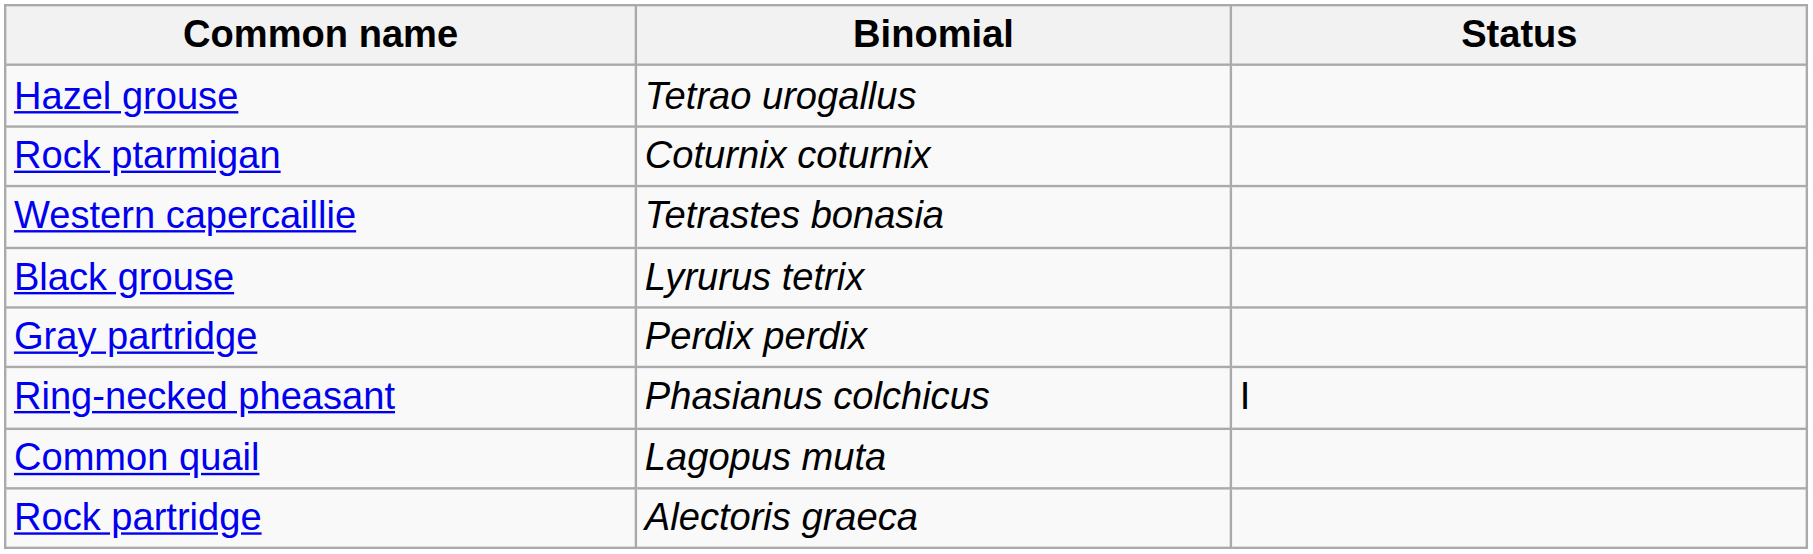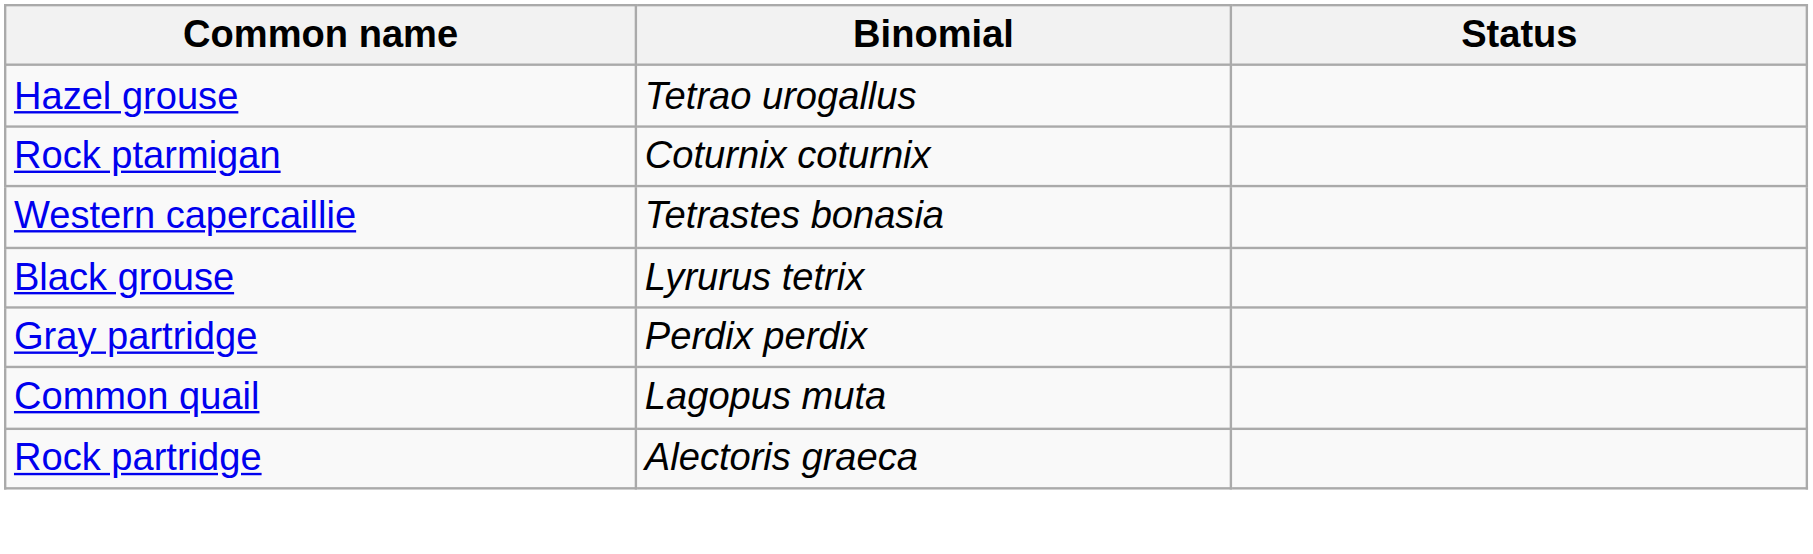- row: Ring-necked pheasant | Phasianus colchicus | I
